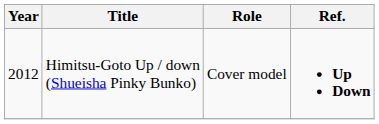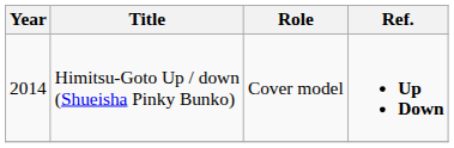Himitsu-Goto Up / down (Shueisha Pinky Bunko) | Year: 2012 -> 2014
